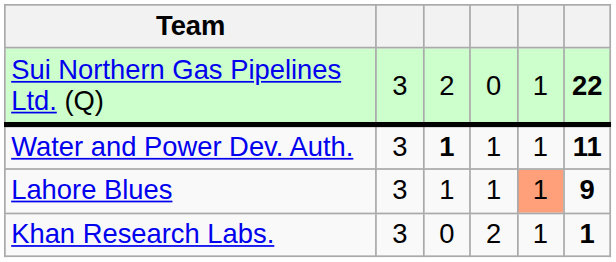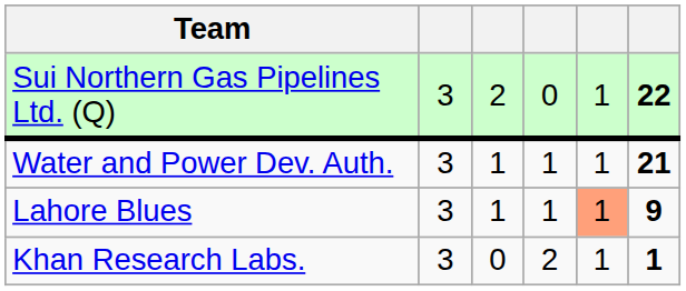Water and Power Dev. Auth. | column 3: bold -> normal
Water and Power Dev. Auth. | column 6: 11 -> 21
